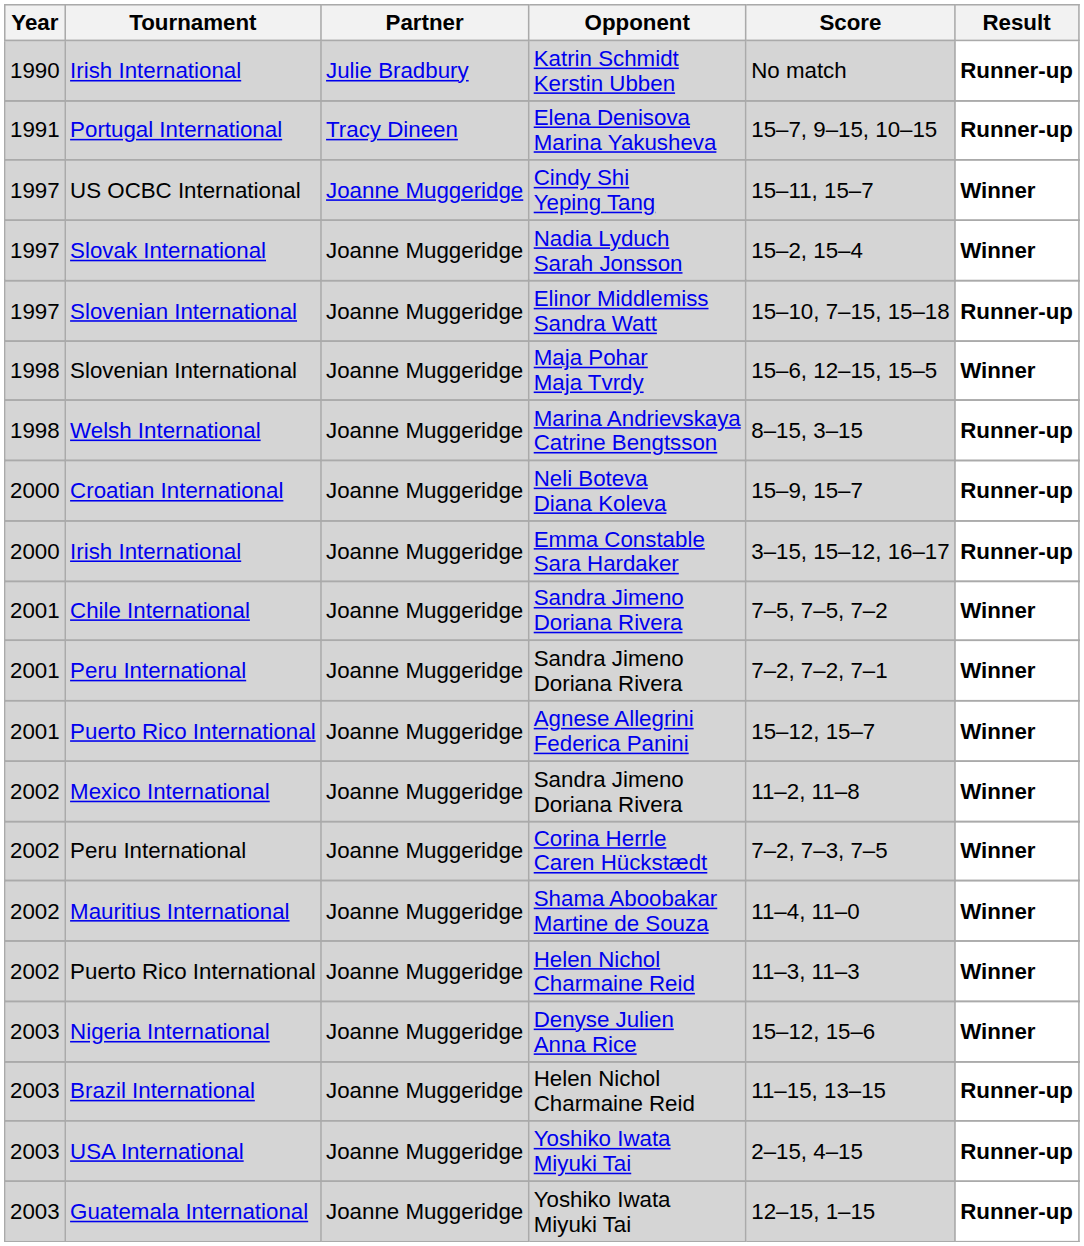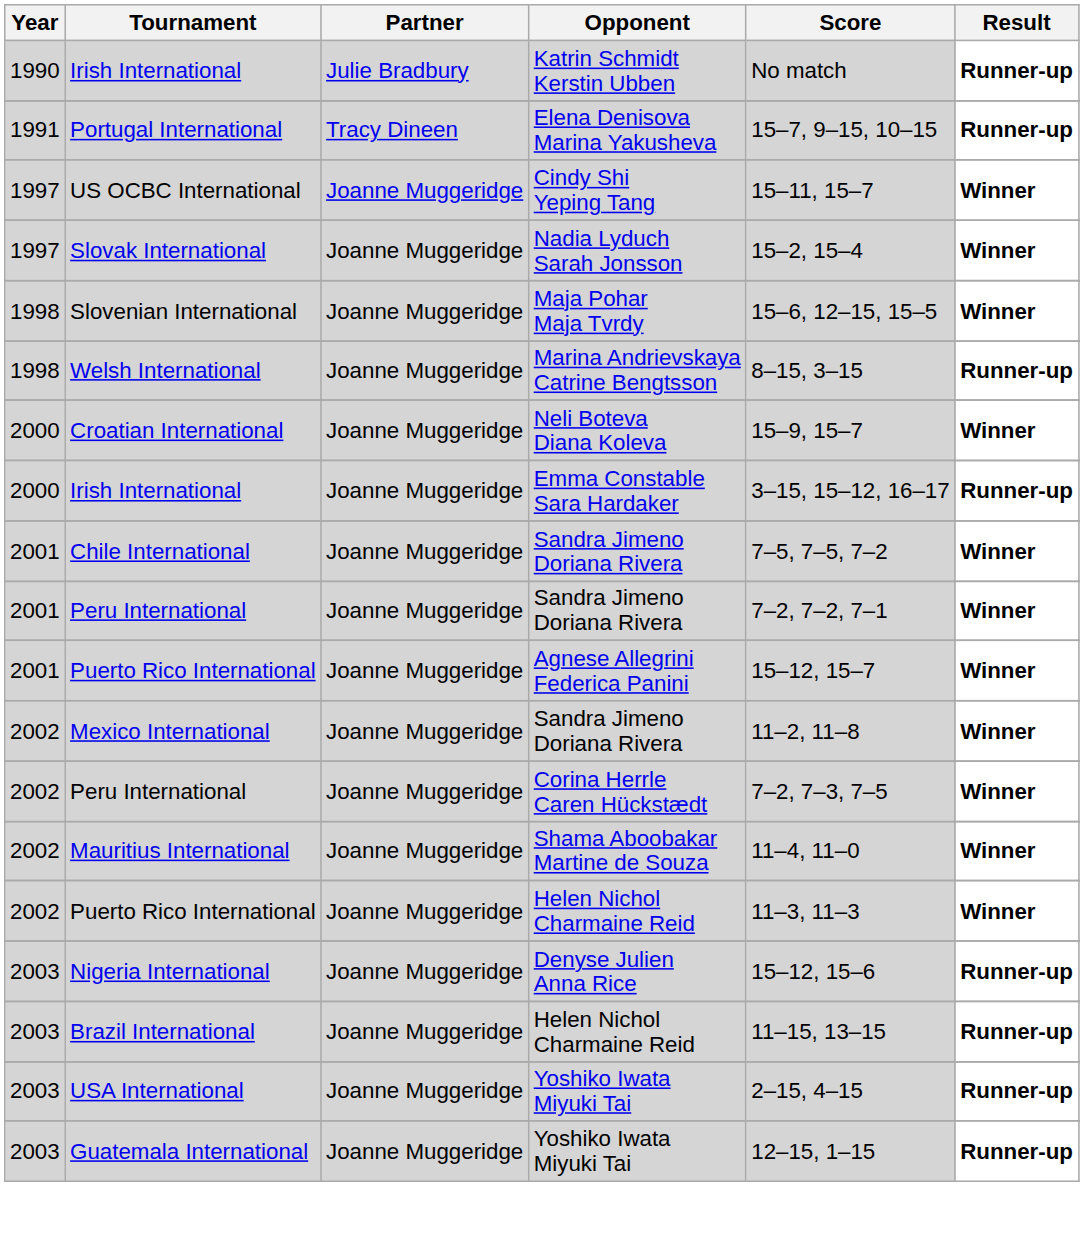- row: 1997 | Slovenian International | Joanne Muggeridge | Elinor Middlemiss Sandra Watt | 15–10, 7–15, 15–18 | Runner-up
Croatian International | Result: Runner-up -> Winner
Nigeria International | Result: Winner -> Runner-up
